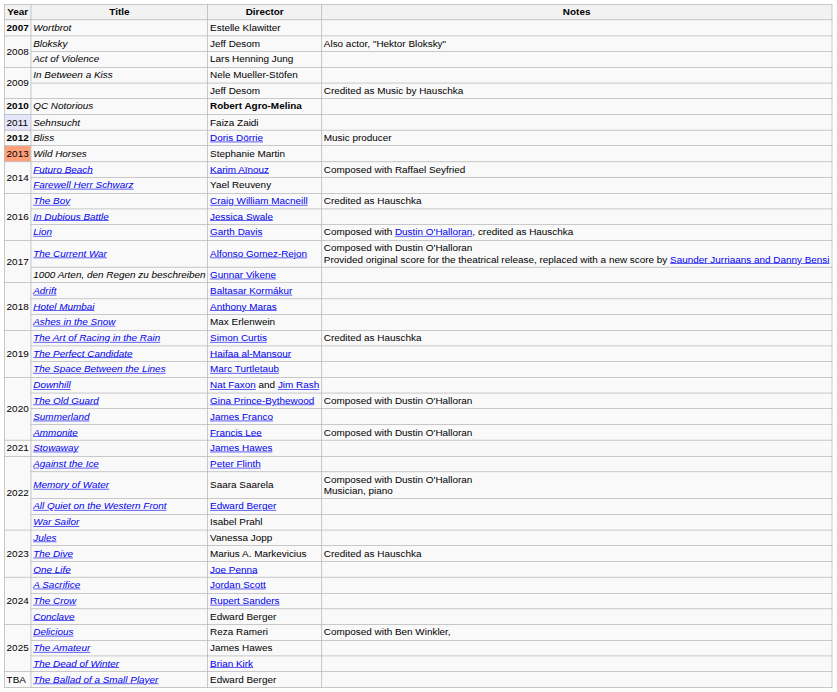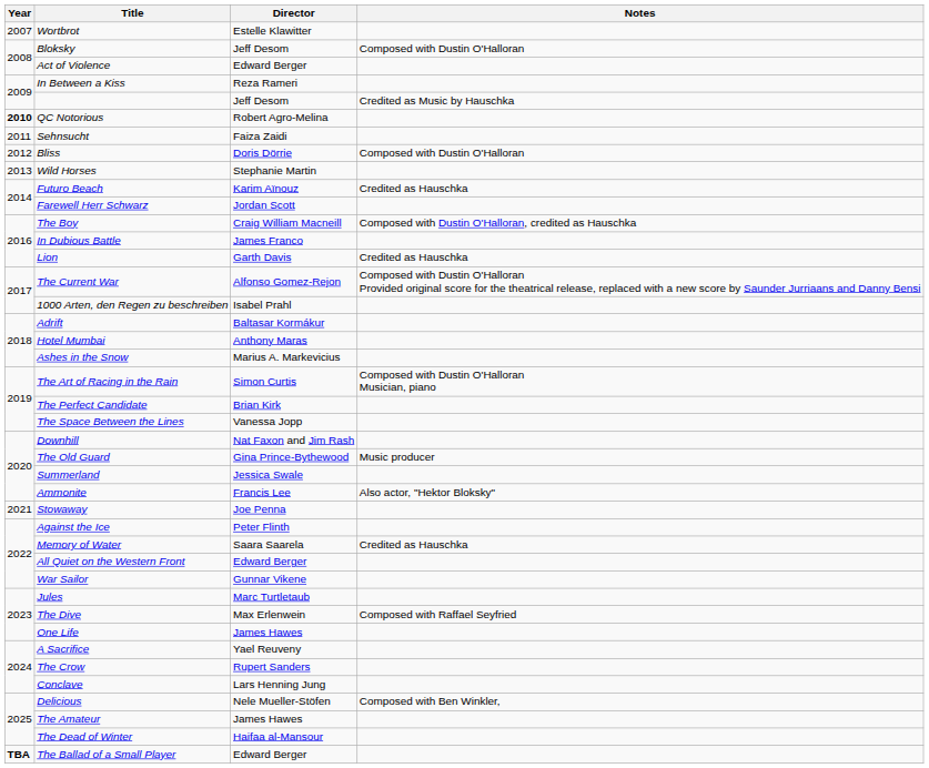Wortbrot | Year: bold -> normal
Bloksky | Notes: Also actor, "Hektor Bloksky" -> Composed with Dustin O'Halloran
Act of Violence | Director: Lars Henning Jung -> Edward Berger
In Between a Kiss | Director: Nele Mueller-Stöfen -> Reza Rameri
QC Notorious | Director: bold -> normal
Sehnsucht | Year: lavender background -> no background
Bliss | Year: bold -> normal
Bliss | Notes: Music producer -> Composed with Dustin O'Halloran
Wild Horses | Year: lightsalmon background -> no background
Futuro Beach | Notes: Composed with Raffael Seyfried -> Credited as Hauschka
Farewell Herr Schwarz | Director: Yael Reuveny -> Jordan Scott
The Boy | Notes: Credited as Hauschka -> Composed with Dustin O'Halloran, credited as Hauschka
In Dubious Battle | Director: Jessica Swale -> James Franco
Lion | Notes: Composed with Dustin O'Halloran, credited as Hauschka -> Credited as Hauschka
1000 Arten, den Regen zu beschreiben | Director: Gunnar Vikene -> Isabel Prahl
Ashes in the Snow | Director: Max Erlenwein -> Marius A. Markevicius
The Art of Racing in the Rain | Notes: Credited as Hauschka -> Composed with Dustin O'Halloran Musician, piano
The Perfect Candidate | Director: Haifaa al-Mansour -> Brian Kirk
The Space Between the Lines | Director: Marc Turtletaub -> Vanessa Jopp
The Old Guard | Notes: Composed with Dustin O'Halloran -> Music producer
Summerland | Director: James Franco -> Jessica Swale
Ammonite | Notes: Composed with Dustin O'Halloran -> Also actor, "Hektor Bloksky"
Stowaway | Director: James Hawes -> Joe Penna
Memory of Water | Notes: Composed with Dustin O'Halloran Musician, piano -> Credited as Hauschka
War Sailor | Director: Isabel Prahl -> Gunnar Vikene
Jules | Director: Vanessa Jopp -> Marc Turtletaub
The Dive | Director: Marius A. Markevicius -> Max Erlenwein
The Dive | Notes: Credited as Hauschka -> Composed with Raffael Seyfried
One Life | Director: Joe Penna -> James Hawes
A Sacrifice | Director: Jordan Scott -> Yael Reuveny
Conclave | Director: Edward Berger -> Lars Henning Jung
Delicious | Director: Reza Rameri -> Nele Mueller-Stöfen
The Dead of Winter | Director: Brian Kirk -> Haifaa al-Mansour
The Ballad of a Small Player | Year: normal -> bold
